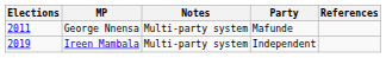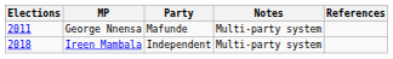columns swapped: Party <-> Notes
Ireen Mambala | Elections: 2019 -> 2018
